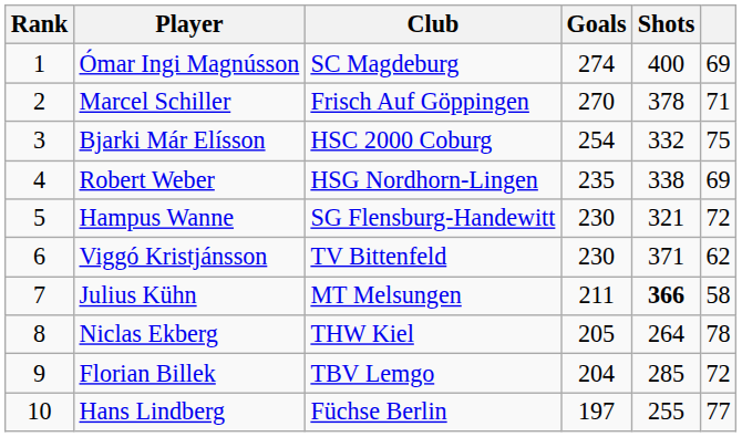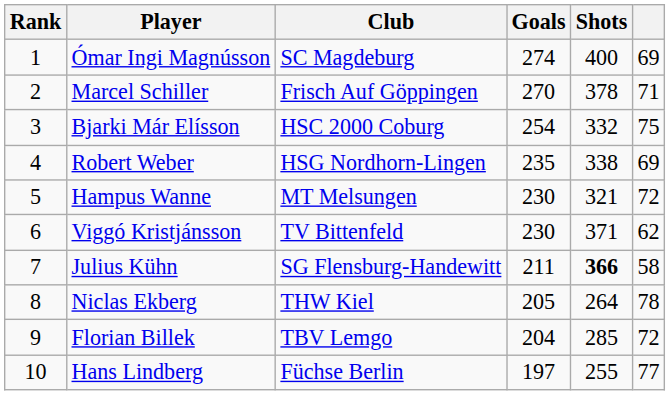Hampus Wanne | Club: SG Flensburg-Handewitt -> MT Melsungen
Julius Kühn | Club: MT Melsungen -> SG Flensburg-Handewitt
